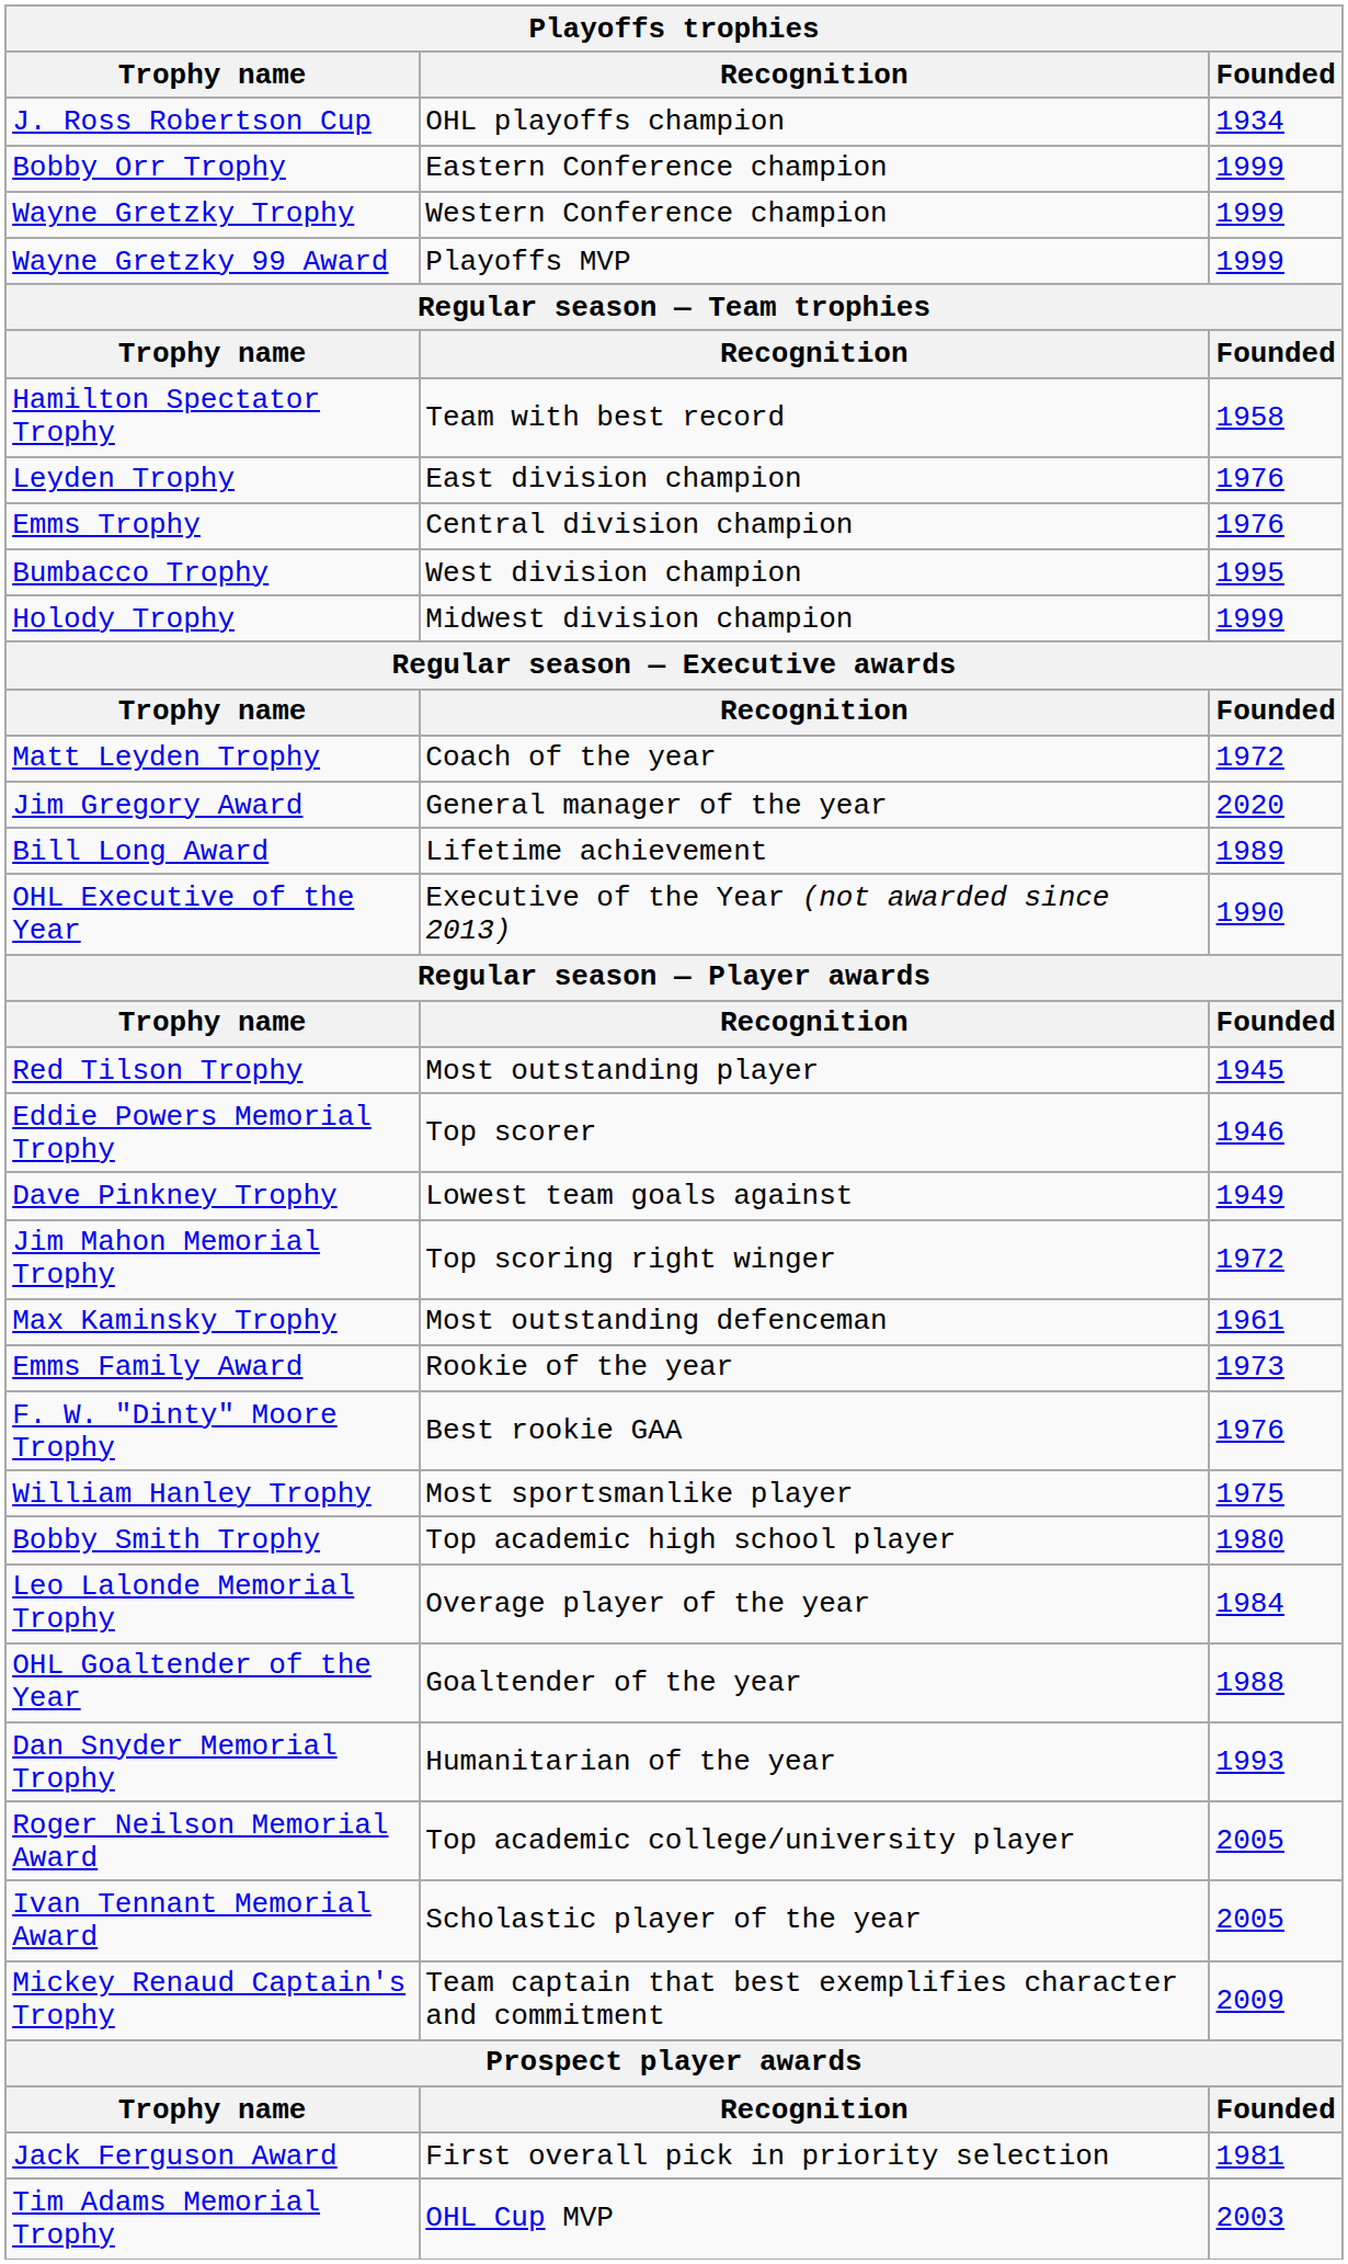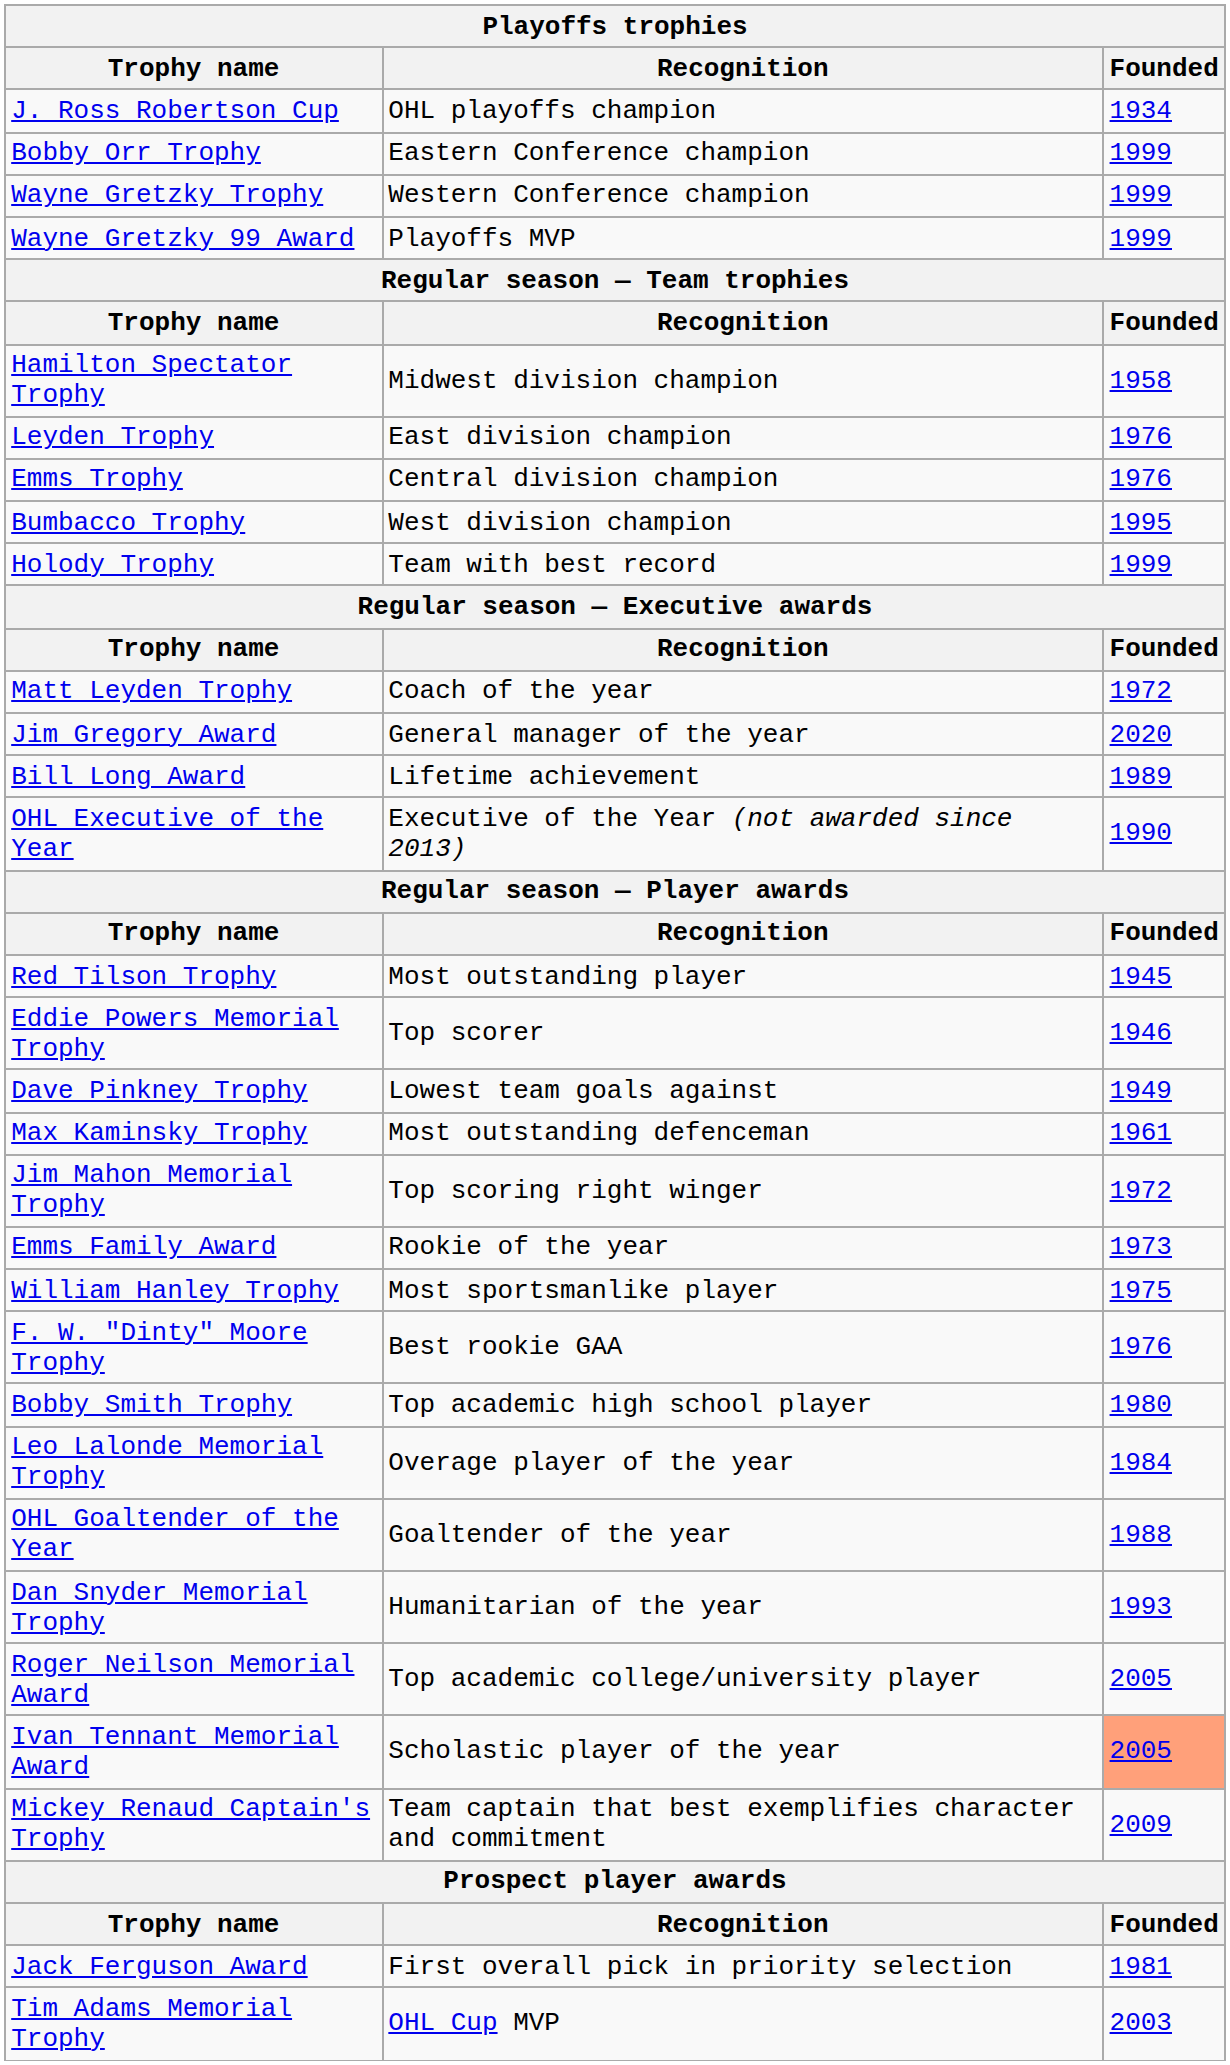Hamilton Spectator Trophy | Recognition: Team with best record -> Midwest division champion
Holody Trophy | Recognition: Midwest division champion -> Team with best record
rows swapped: Max Kaminsky Trophy <-> Jim Mahon Memorial Trophy
rows swapped: William Hanley Trophy <-> F. W. "Dinty" Moore Trophy
Ivan Tennant Memorial Award | Founded: no background -> lightsalmon background
